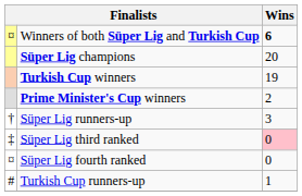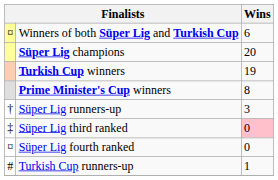Winners of both Süper Lig and Turkish Cup | Wins: bold -> normal
Prime Minister's Cup winners | Wins: 2 -> 8
